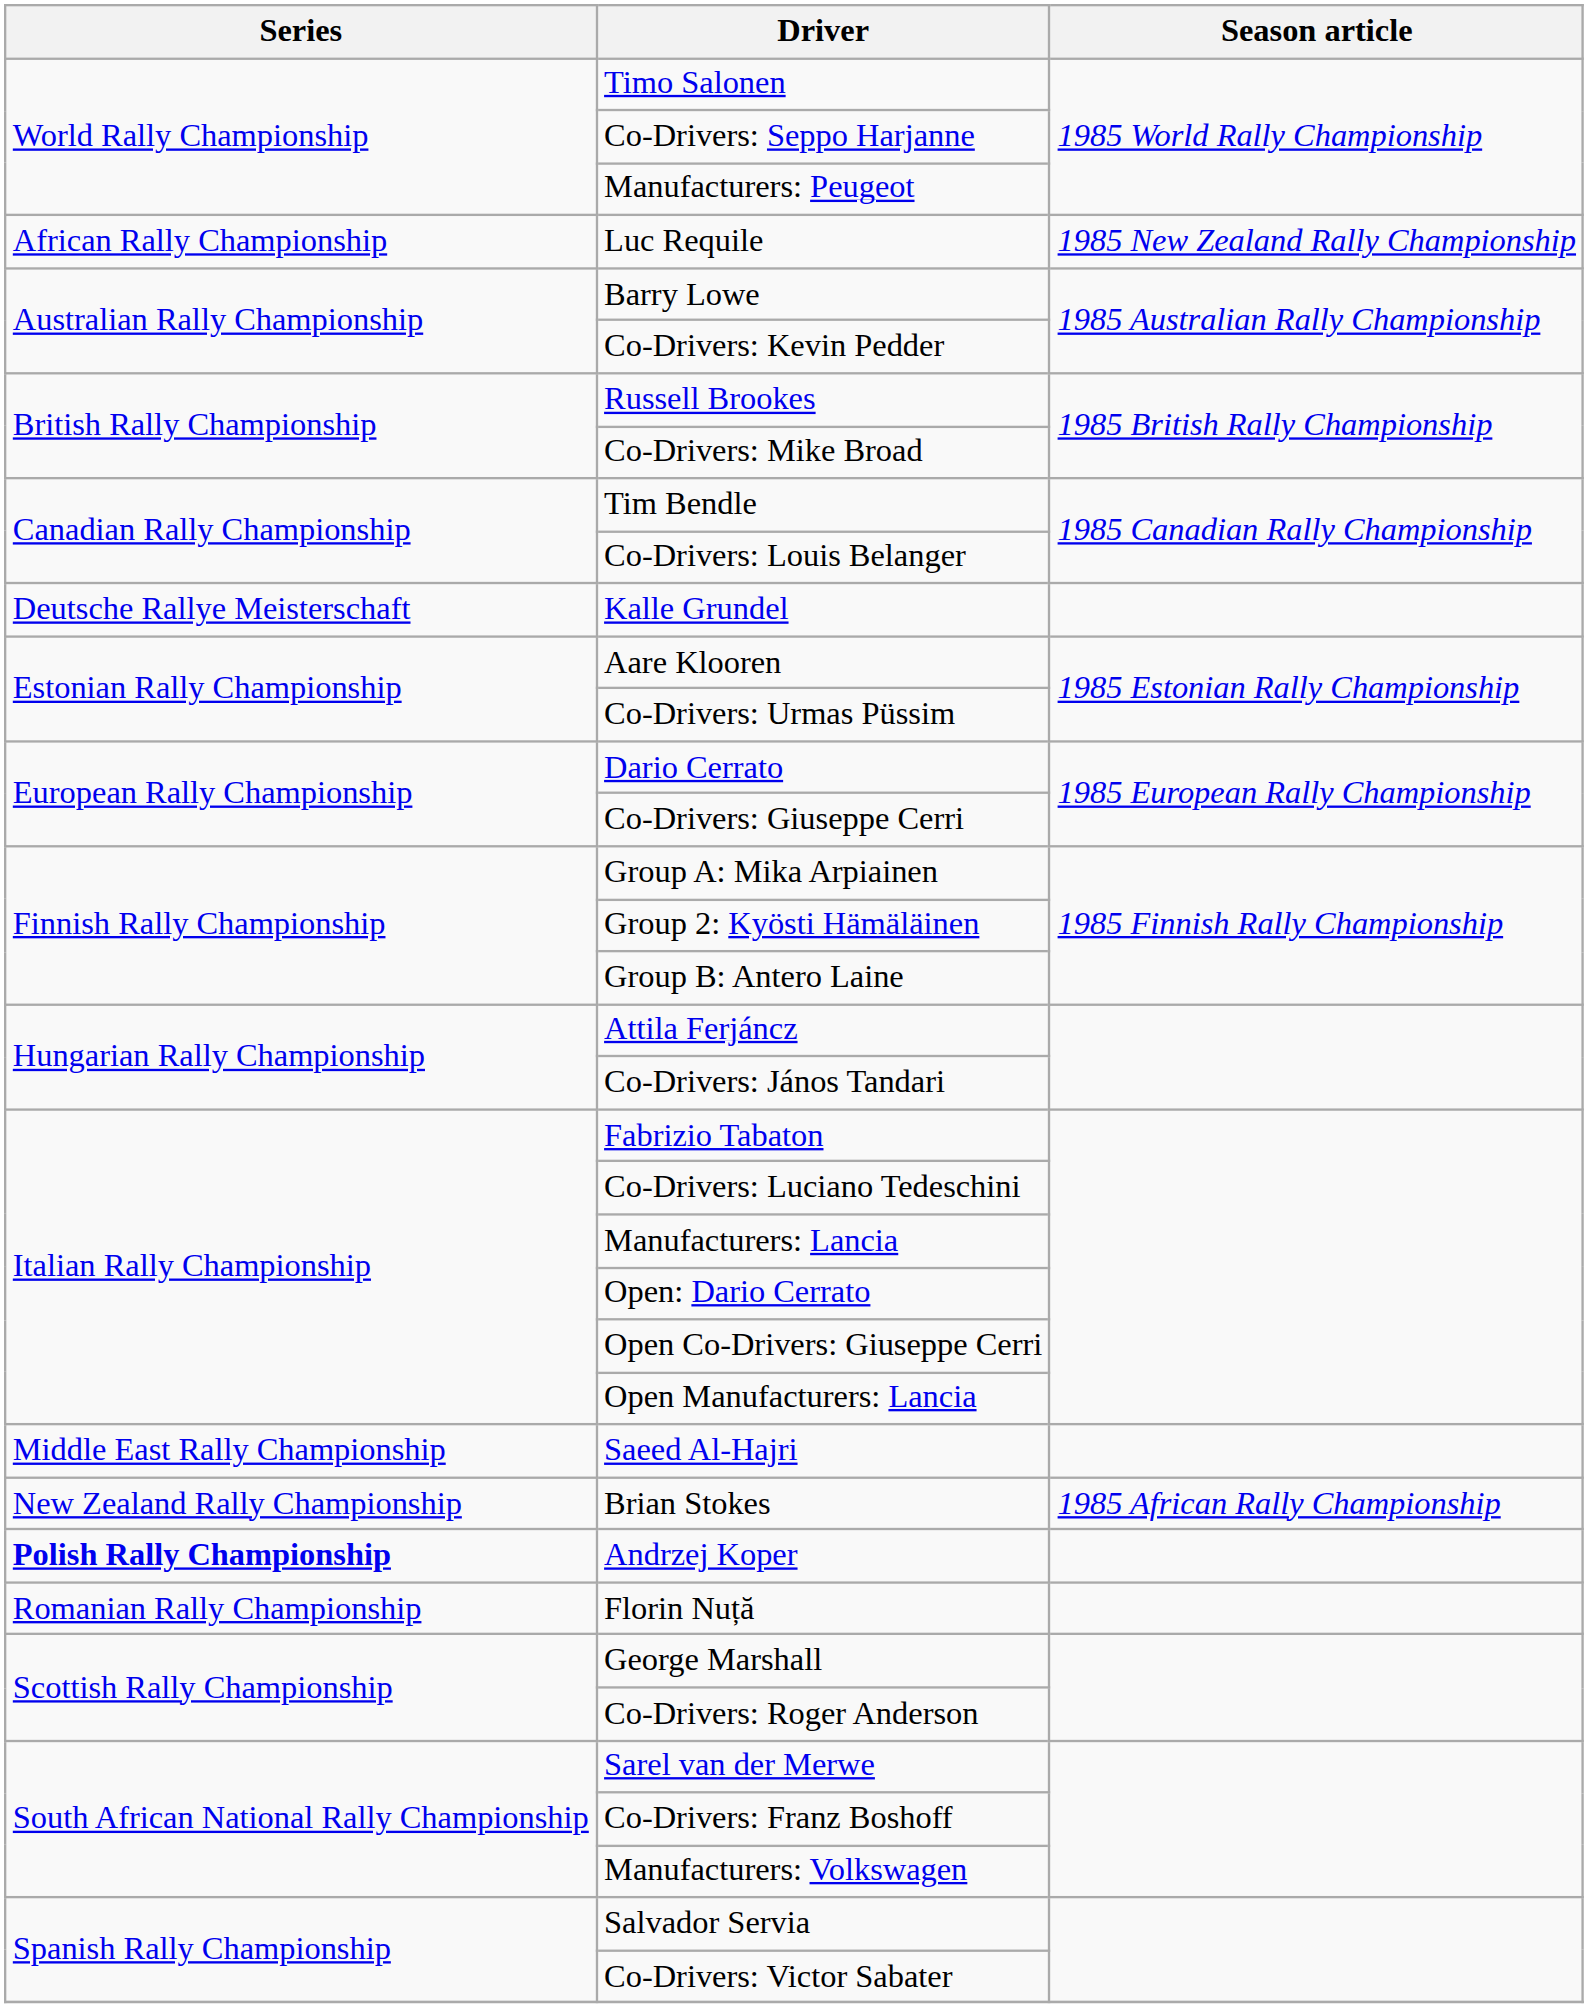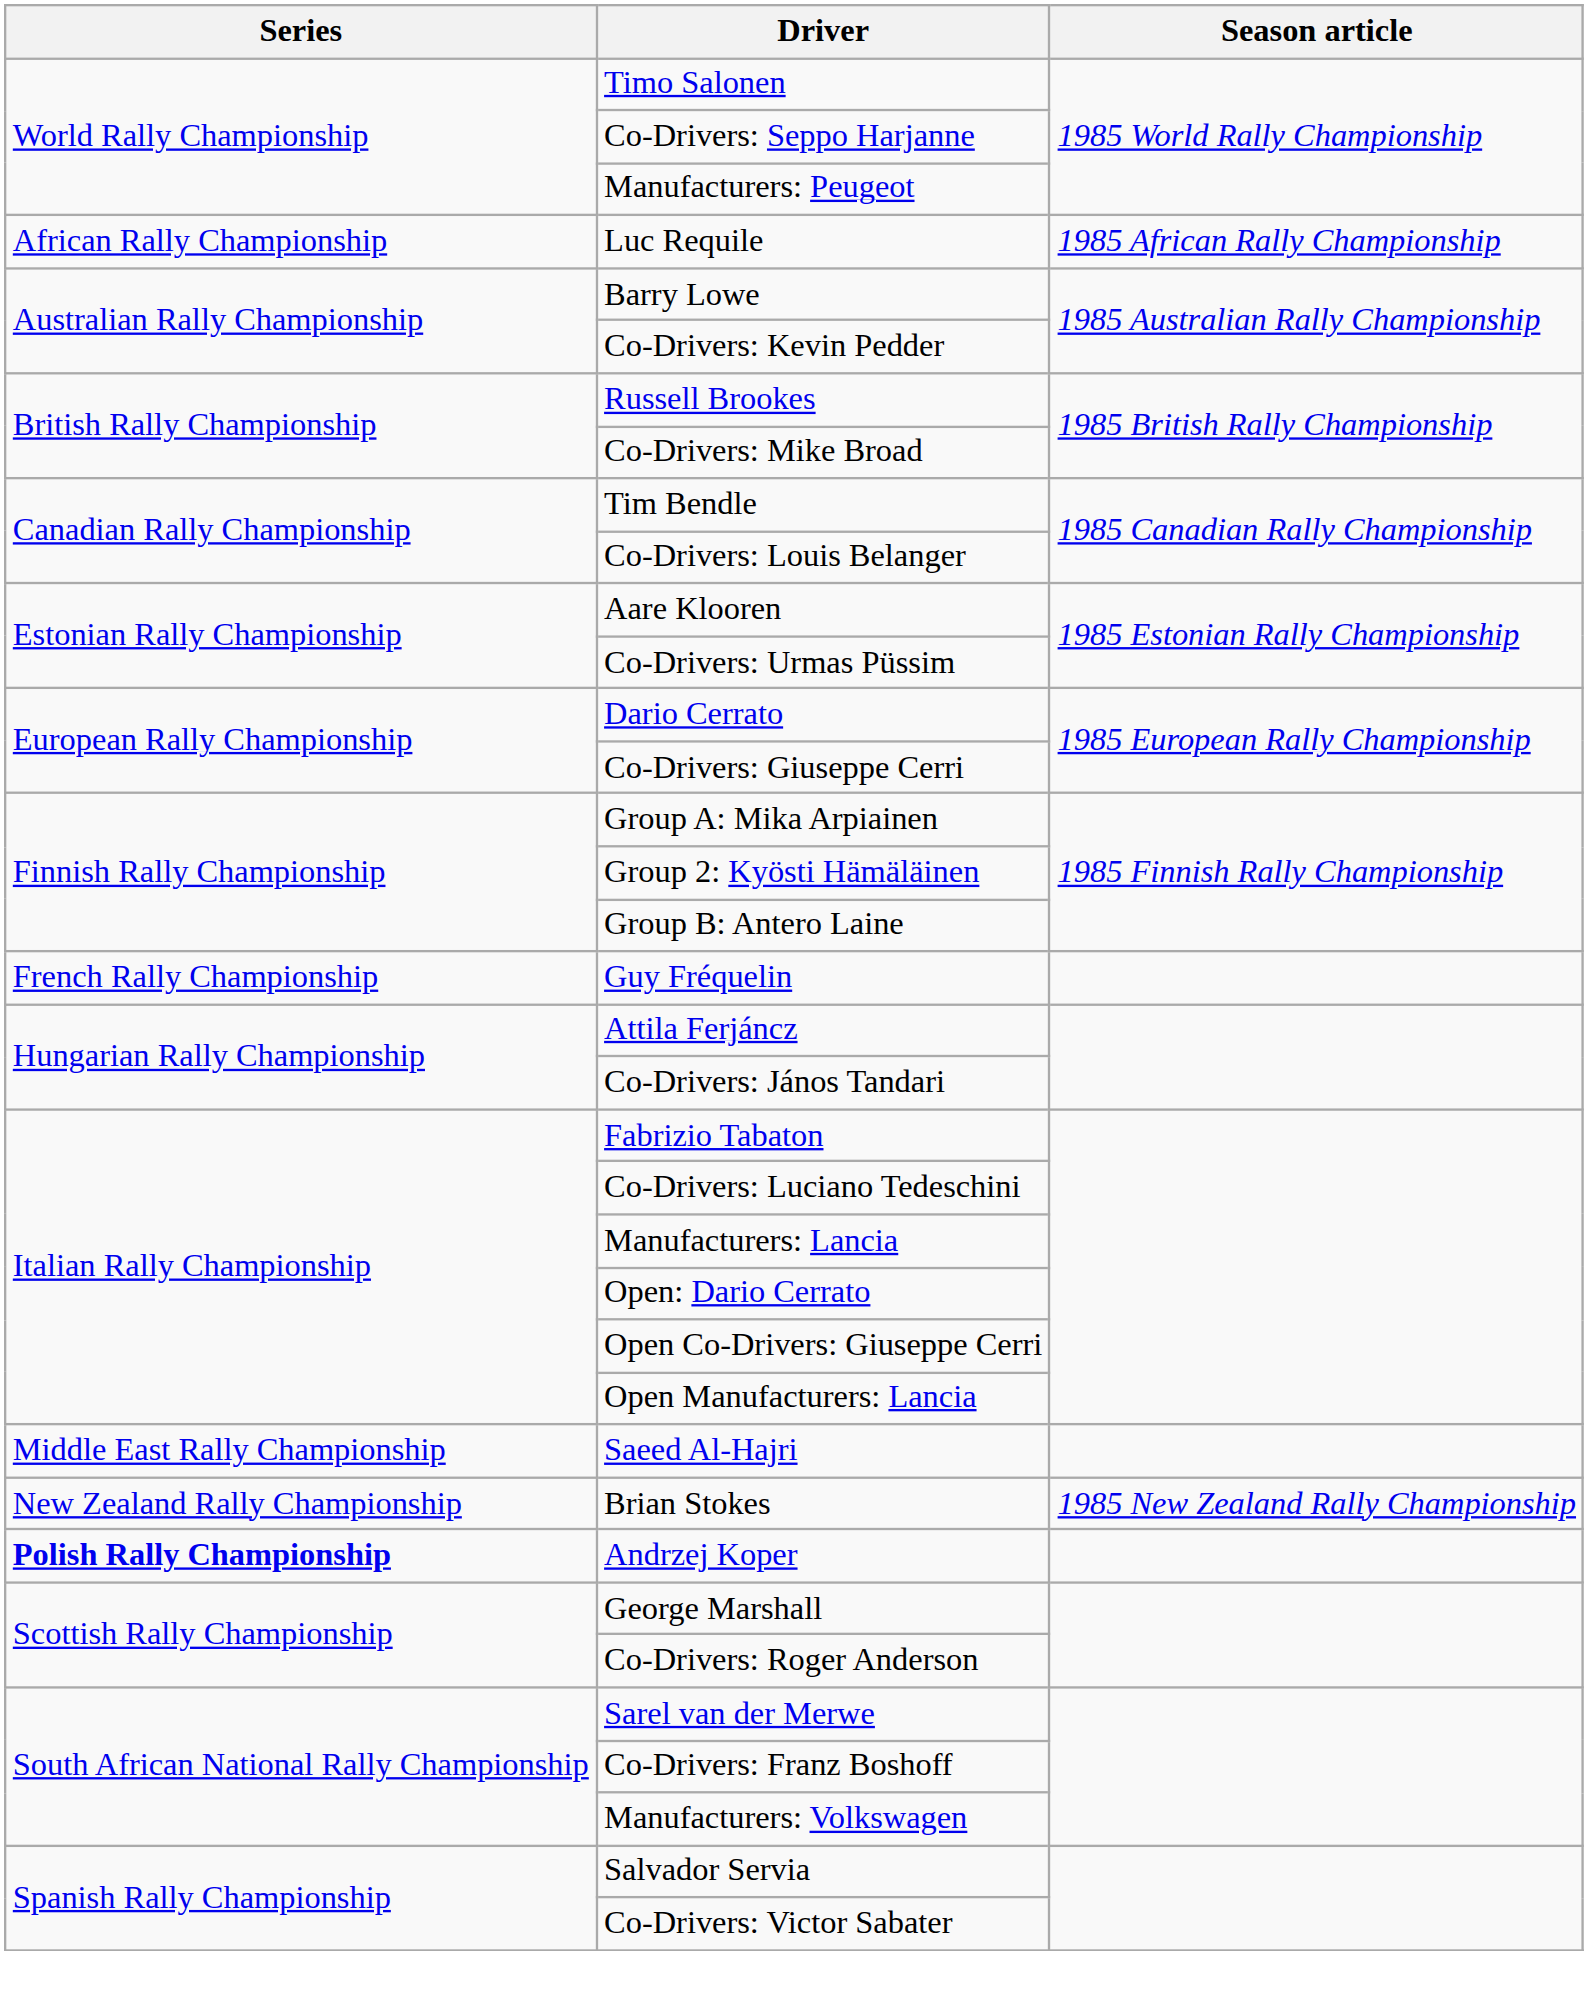Luc Requile | Season article: 1985 New Zealand Rally Championship -> 1985 African Rally Championship
- row: Deutsche Rallye Meisterschaft | Kalle Grundel
+ row: French Rally Championship | Guy Fréquelin
Brian Stokes | Season article: 1985 African Rally Championship -> 1985 New Zealand Rally Championship
- row: Romanian Rally Championship | Florin Nuță
